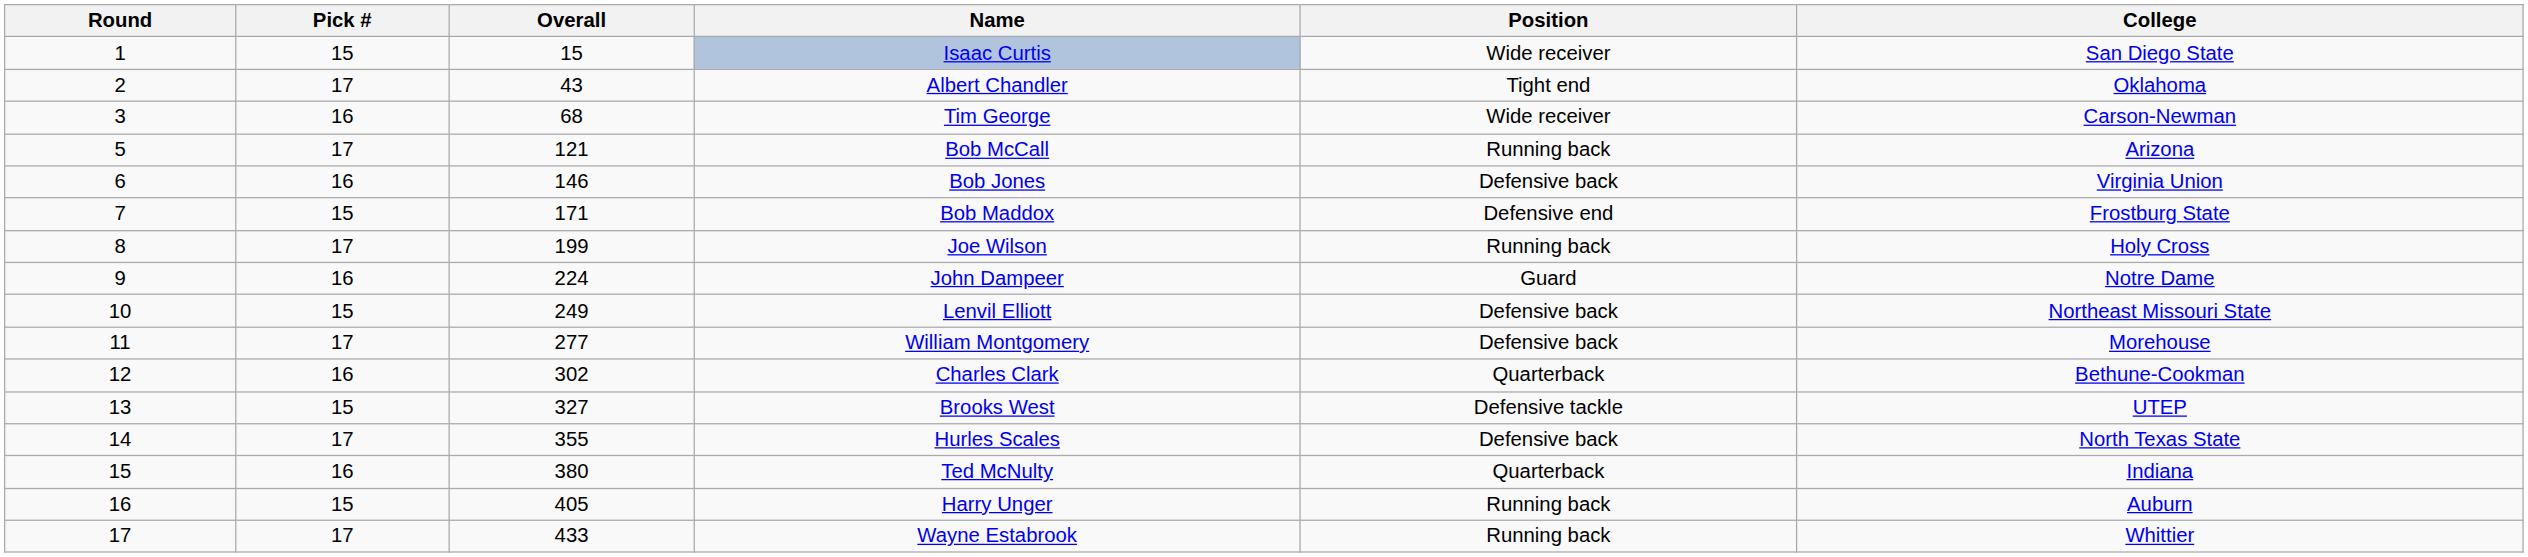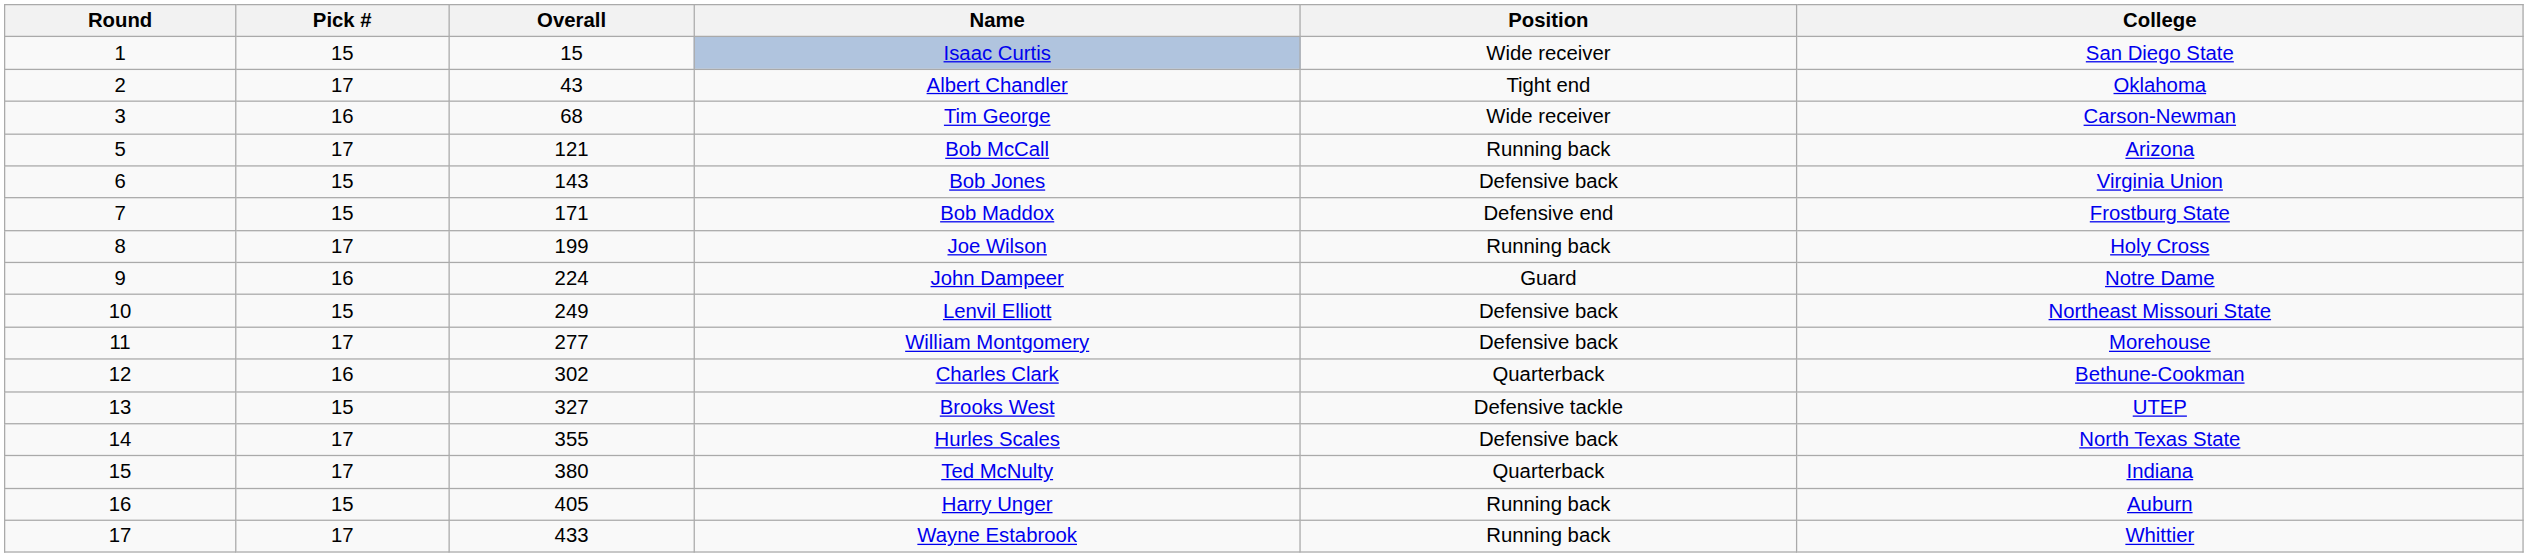Bob Jones | Pick #: 16 -> 15
Bob Jones | Overall: 146 -> 143
Ted McNulty | Pick #: 16 -> 17
